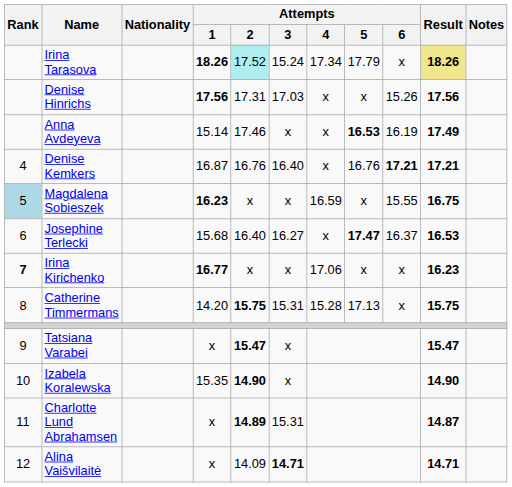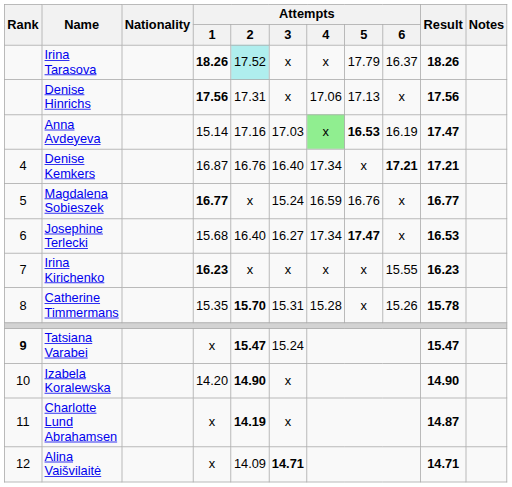Irina Tarasova | Attempts / 3: 15.24 -> x
Irina Tarasova | Attempts / 4: 17.34 -> x
Irina Tarasova | Attempts / 6: x -> 16.37
Irina Tarasova | Result: khaki background -> no background
Denise Hinrichs | Attempts / 3: 17.03 -> x
Denise Hinrichs | Attempts / 4: x -> 17.06
Denise Hinrichs | Attempts / 5: x -> 17.13
Denise Hinrichs | Attempts / 6: 15.26 -> x
Anna Avdeyeva | Attempts / 2: 17.46 -> 17.16
Anna Avdeyeva | Attempts / 3: x -> 17.03
Anna Avdeyeva | Attempts / 4: no background -> lightgreen background
Anna Avdeyeva | Result: 17.49 -> 17.47
Denise Kemkers | Attempts / 4: x -> 17.34
Denise Kemkers | Attempts / 5: 16.76 -> x
Magdalena Sobieszek | Rank: lightblue background -> no background
Magdalena Sobieszek | Attempts / 1: 16.23 -> 16.77
Magdalena Sobieszek | Attempts / 3: x -> 15.24
Magdalena Sobieszek | Attempts / 5: x -> 16.76
Magdalena Sobieszek | Attempts / 6: 15.55 -> x
Magdalena Sobieszek | Result: 16.75 -> 16.77
Josephine Terlecki | Attempts / 4: x -> 17.34
Josephine Terlecki | Attempts / 6: 16.37 -> x
Irina Kirichenko | Rank: bold -> normal
Irina Kirichenko | Attempts / 1: 16.77 -> 16.23
Irina Kirichenko | Attempts / 4: 17.06 -> x
Irina Kirichenko | Attempts / 6: x -> 15.55
Catherine Timmermans | Attempts / 1: 14.20 -> 15.35
Catherine Timmermans | Attempts / 2: 15.75 -> 15.70
Catherine Timmermans | Attempts / 5: 17.13 -> x
Catherine Timmermans | Attempts / 6: x -> 15.26
Catherine Timmermans | Result: 15.75 -> 15.78
Tatsiana Varabei | Rank: normal -> bold
Tatsiana Varabei | Attempts / 3: x -> 15.24
Izabela Koralewska | Attempts / 1: 15.35 -> 14.20
Charlotte Lund Abrahamsen | Attempts / 2: 14.89 -> 14.19
Charlotte Lund Abrahamsen | Attempts / 3: 15.31 -> x
